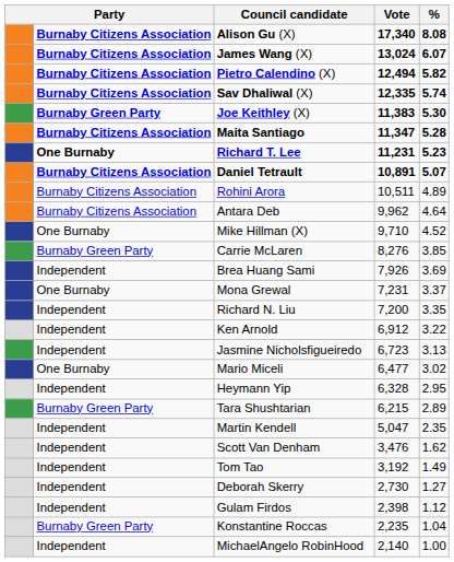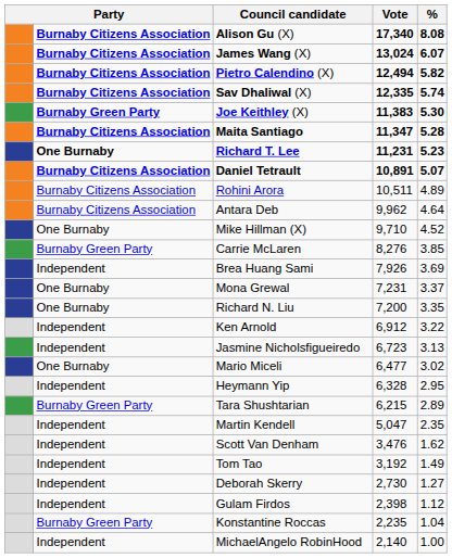Richard N. Liu | column 2: Independent -> One Burnaby
